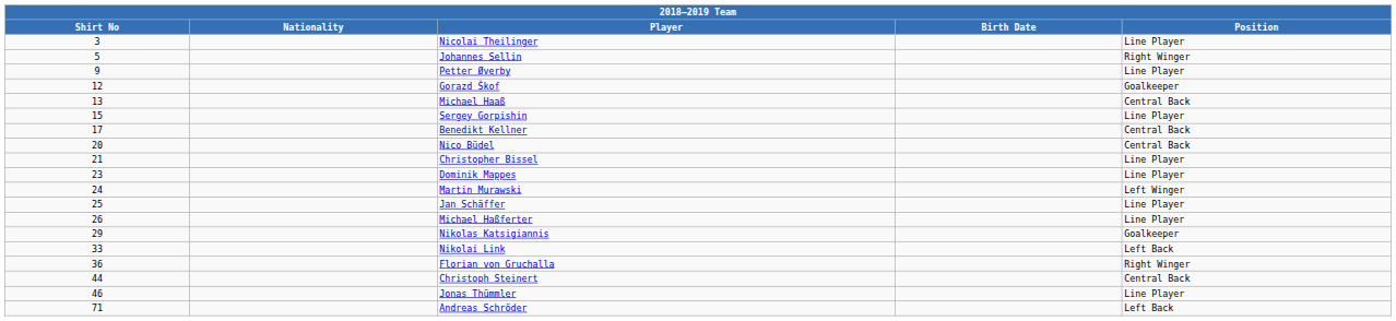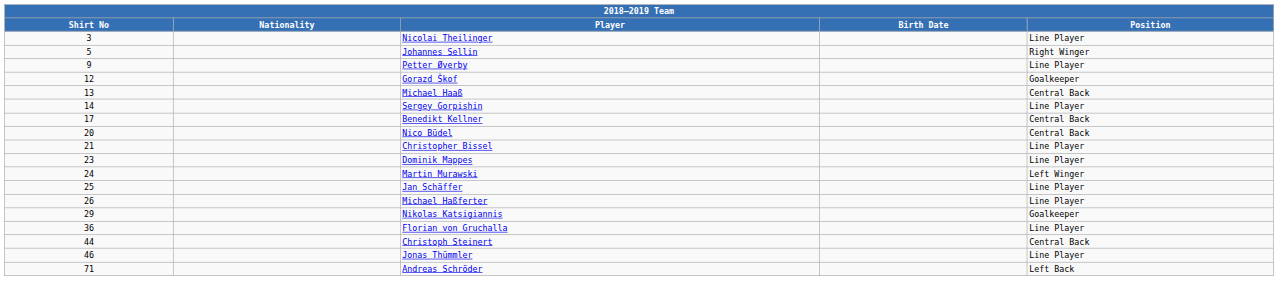Sergey Gorpishin | Shirt No: 15 -> 14
- row: 33 | Nikolai Link | Left Back
Florian von Gruchalla | Position: Right Winger -> Line Player
